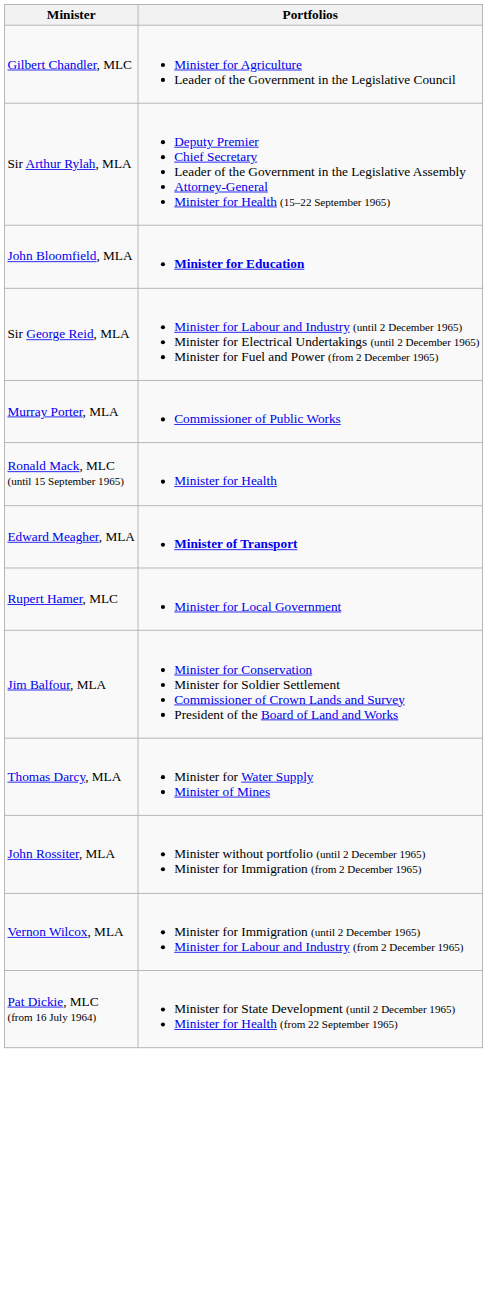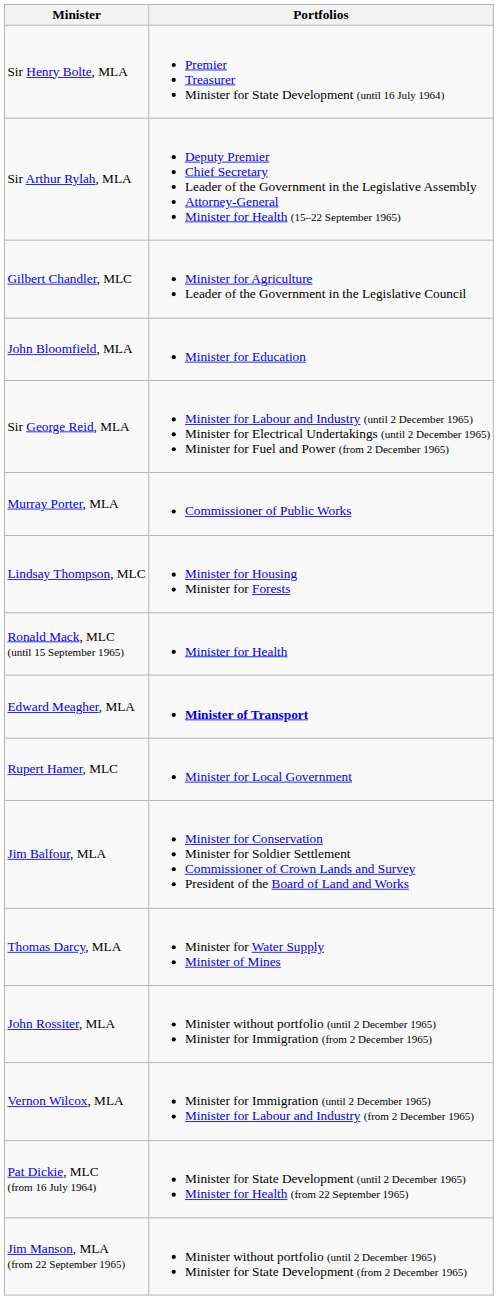+ row: Sir Henry Bolte, MLA | Premier Treasurer Minister for State Development (until 16 July 1964)
rows swapped: Sir Arthur Rylah, MLA <-> Gilbert Chandler, MLC
John Bloomfield, MLA | Portfolios: bold -> normal
+ row: Lindsay Thompson, MLC | Minister for Housing Minister for Forests
+ row: Jim Manson, MLA (from 22 September 1965) | Minister without portfolio (until 2 December 1965) Minister for State Development (from 2 December 1965)
